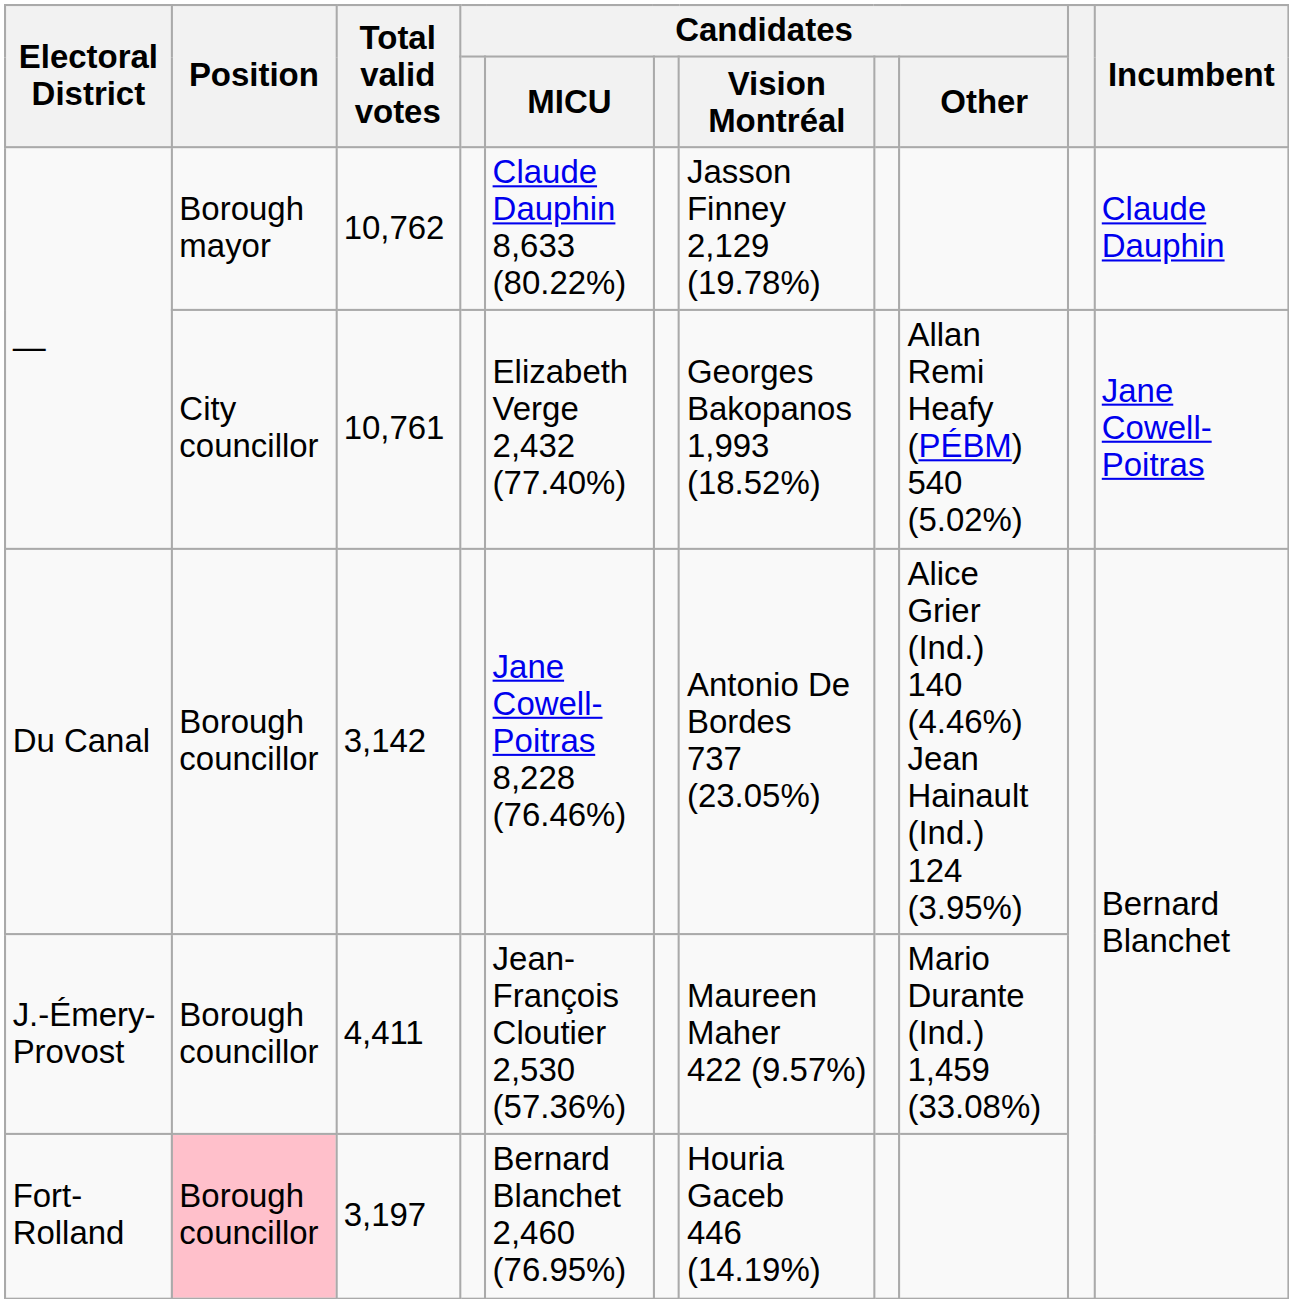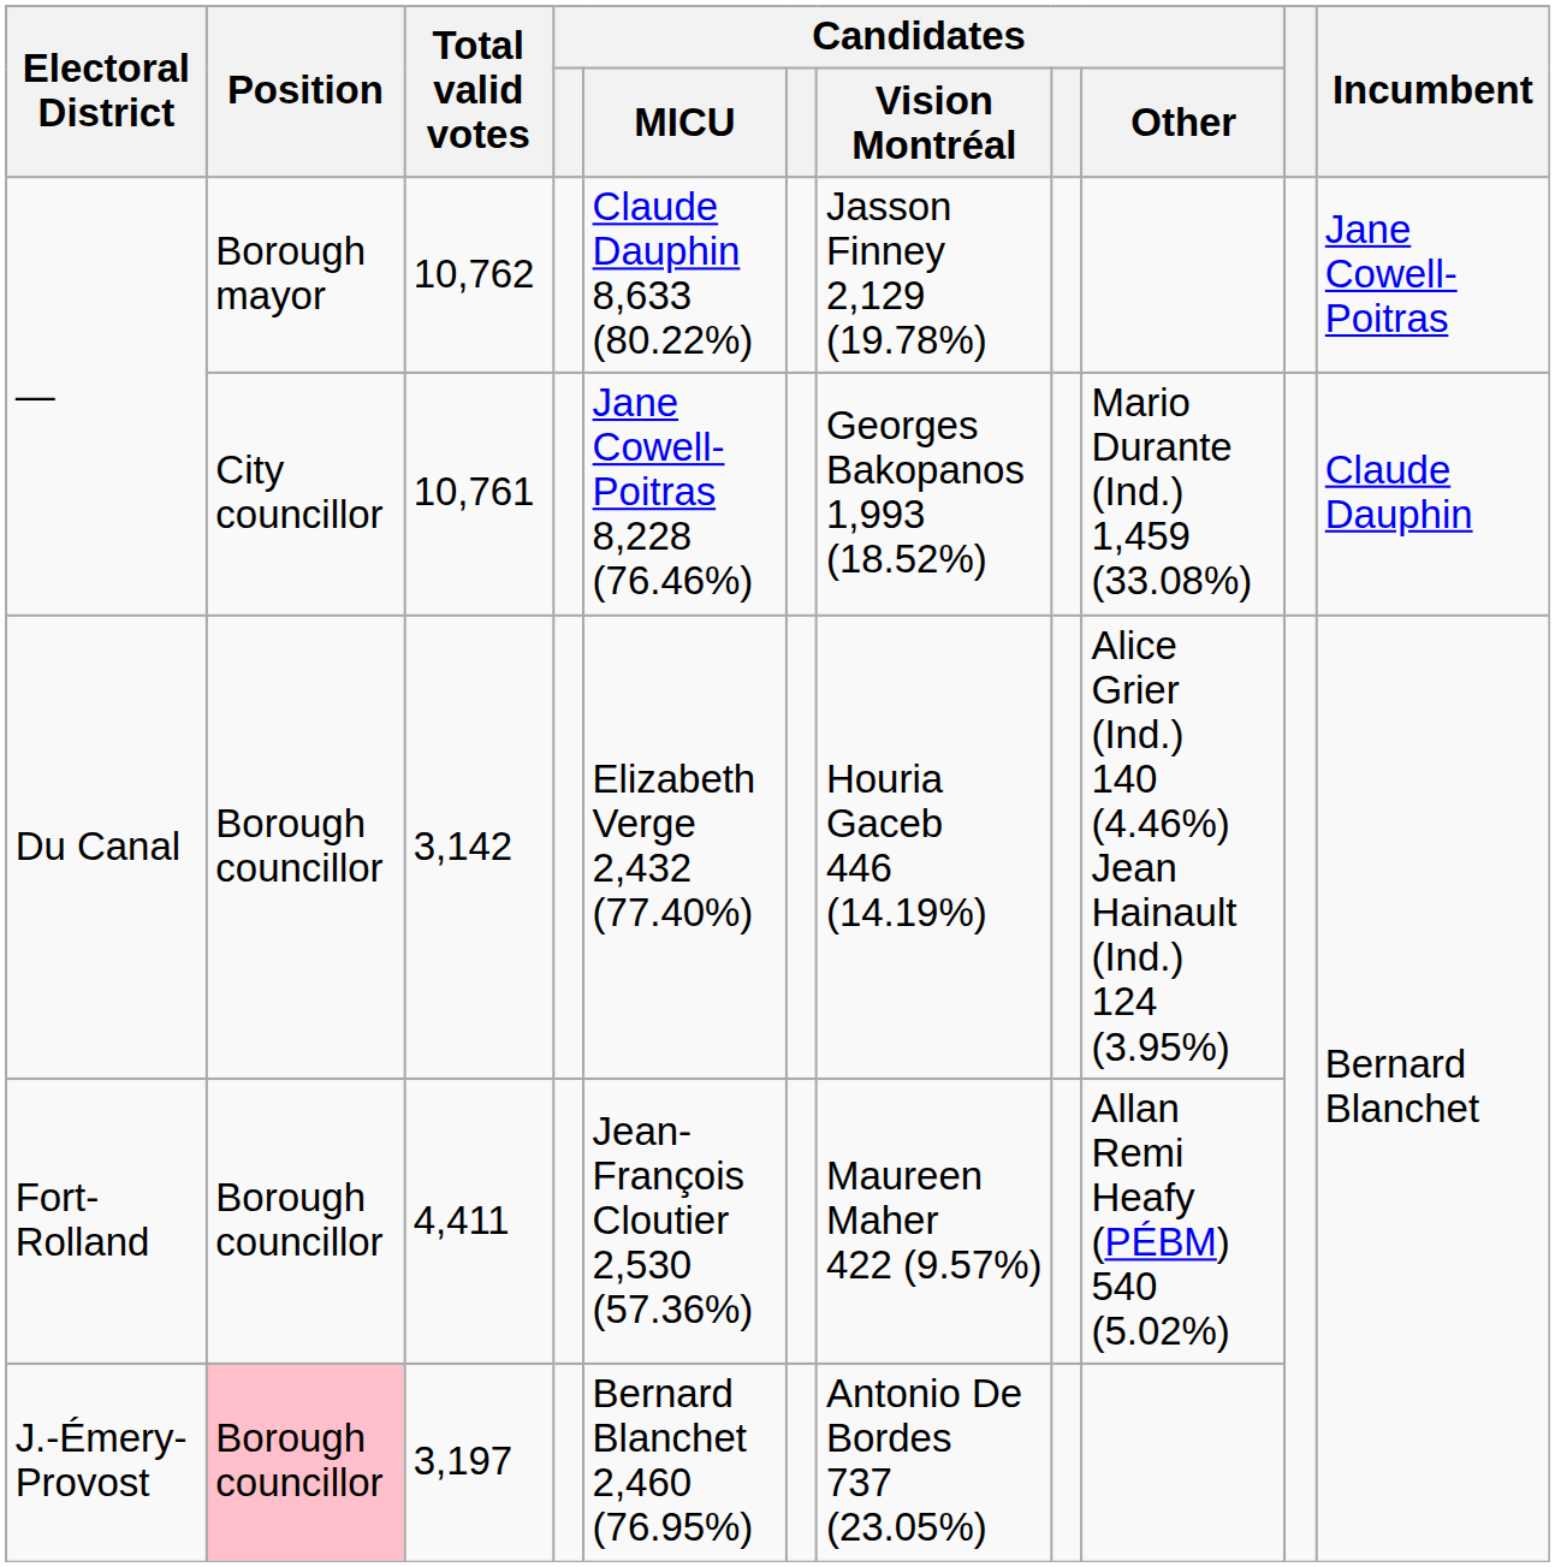10,762 | Incumbent: Claude Dauphin -> Jane Cowell-Poitras
10,761 | Candidates / MICU: Elizabeth Verge 2,432 (77.40%) -> Jane Cowell-Poitras 8,228 (76.46%)
10,761 | Candidates / Other: Allan Remi Heafy (PÉBM) 540 (5.02%) -> Mario Durante (Ind.) 1,459 (33.08%)
10,761 | Incumbent: Jane Cowell-Poitras -> Claude Dauphin
3,142 | Candidates / MICU: Jane Cowell-Poitras 8,228 (76.46%) -> Elizabeth Verge 2,432 (77.40%)
3,142 | Candidates / Vision Montréal: Antonio De Bordes 737 (23.05%) -> Houria Gaceb 446 (14.19%)
4,411 | Electoral District: J.-Émery-Provost -> Fort-Rolland
4,411 | Candidates / Other: Mario Durante (Ind.) 1,459 (33.08%) -> Allan Remi Heafy (PÉBM) 540 (5.02%)
3,197 | Electoral District: Fort-Rolland -> J.-Émery-Provost
3,197 | Candidates / Vision Montréal: Houria Gaceb 446 (14.19%) -> Antonio De Bordes 737 (23.05%)
